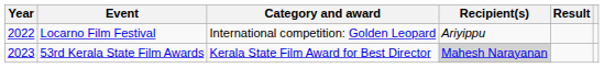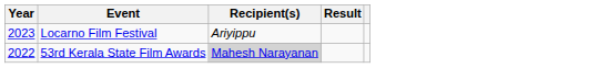- column: Category and award | International competition: Golden Leopard | Kerala State Film Award for Best Director
Locarno Film Festival | Year: 2022 -> 2023
53rd Kerala State Film Awards | Year: 2023 -> 2022
